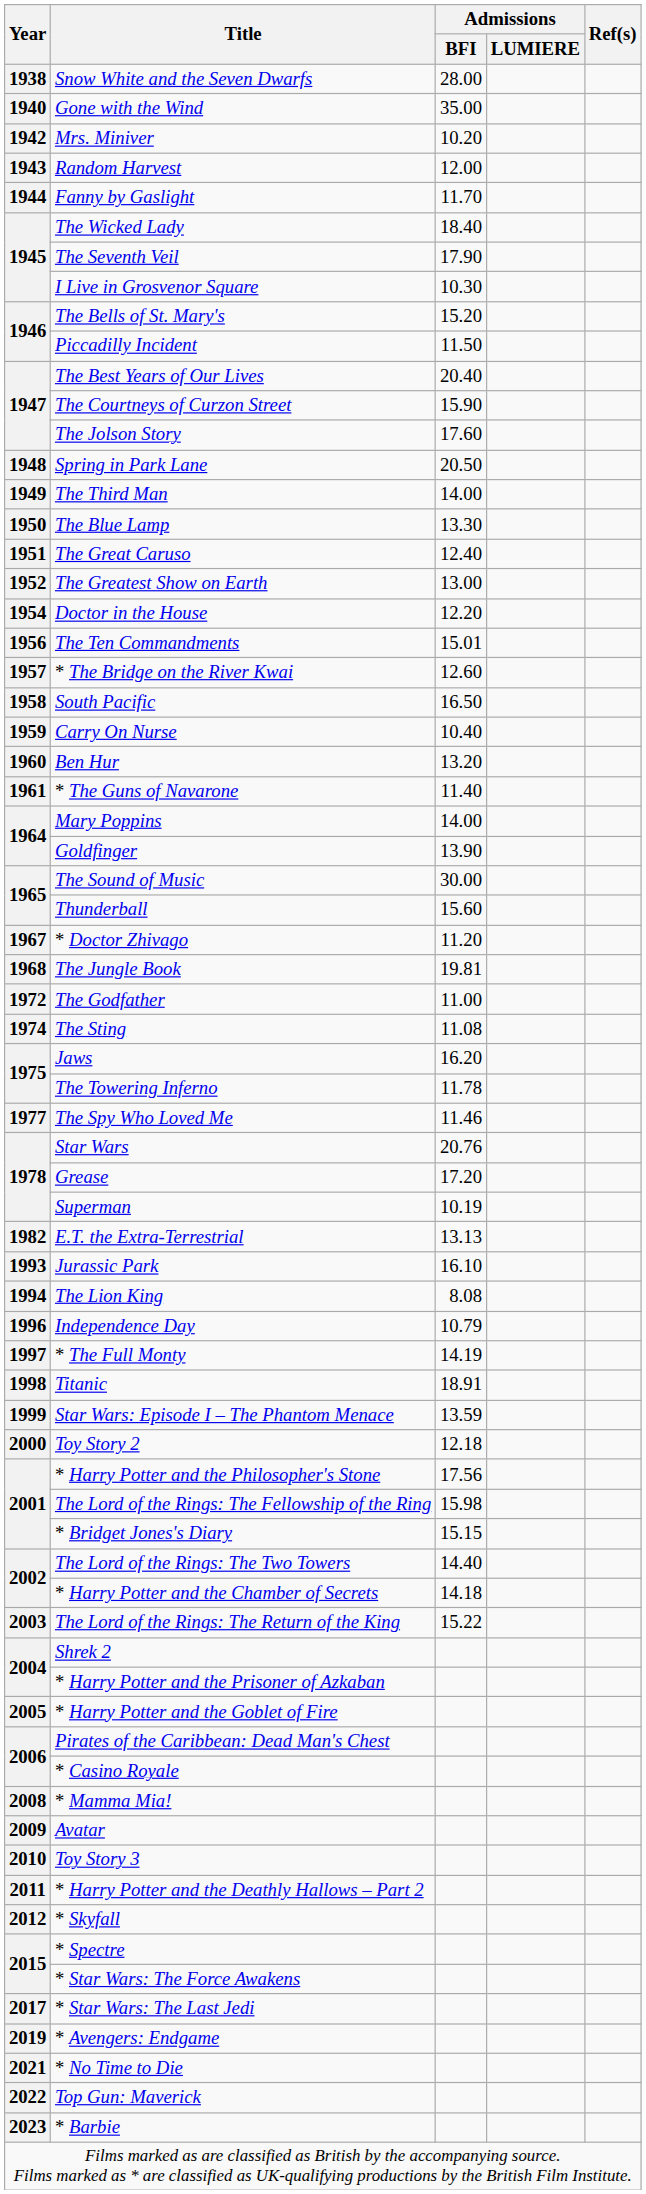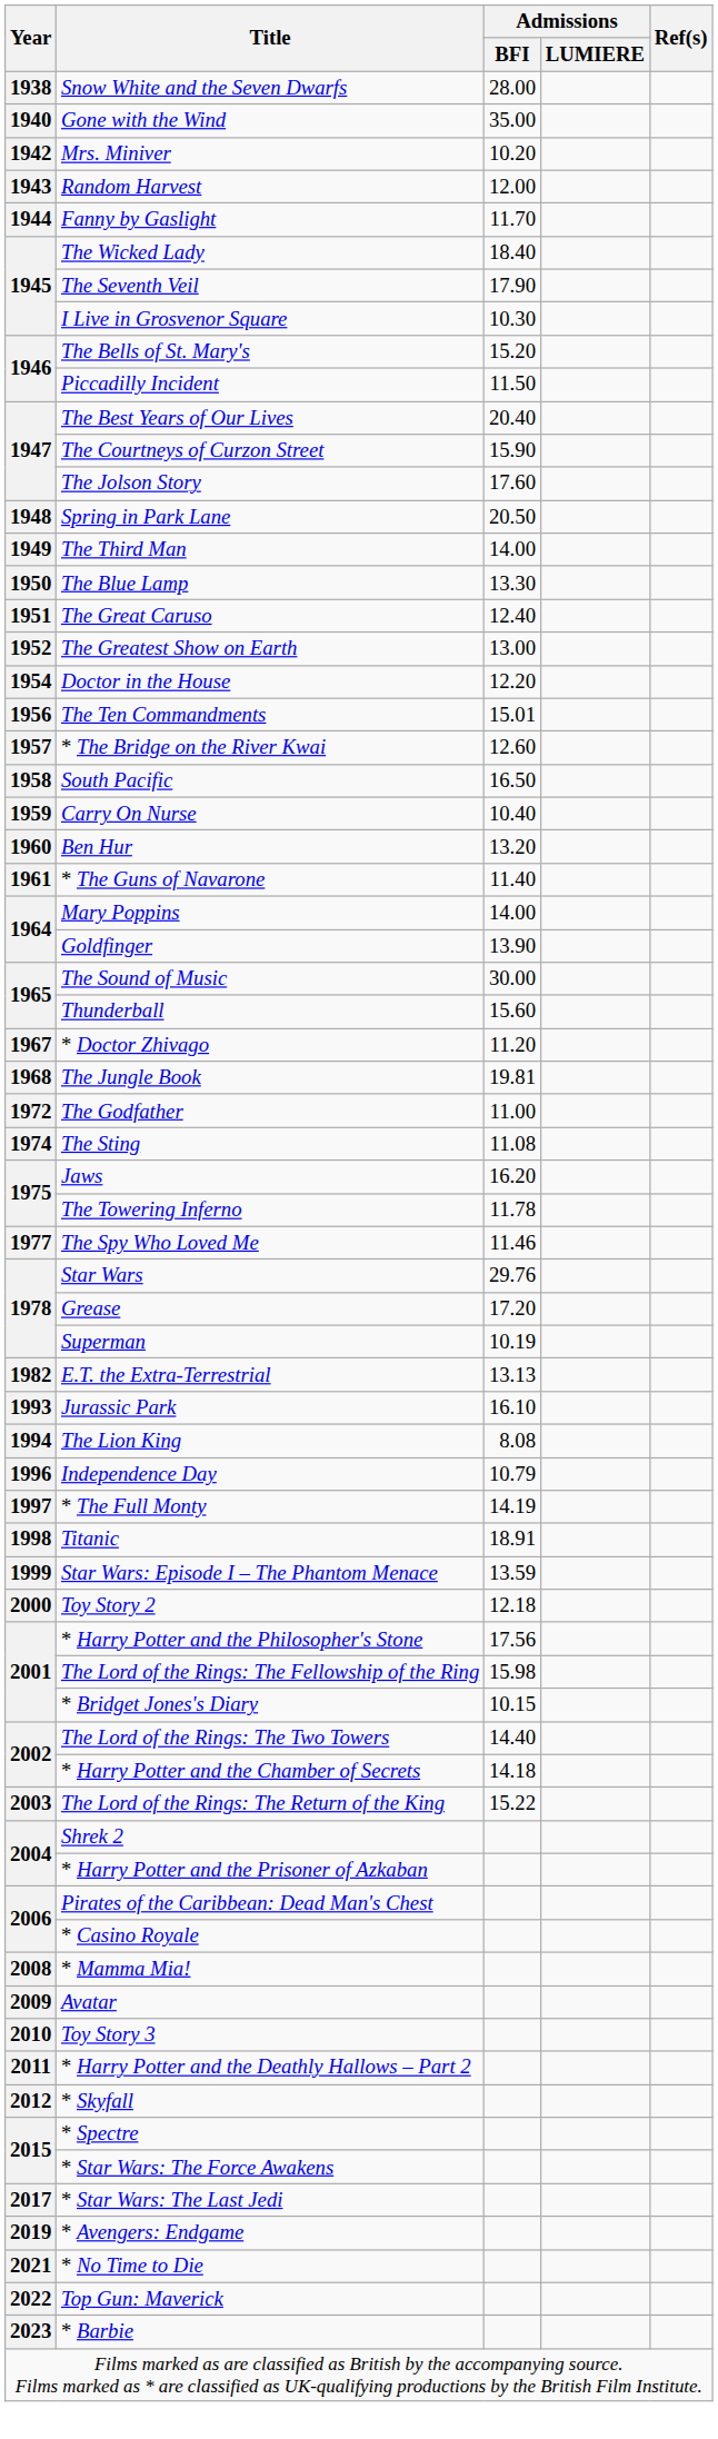Star Wars | Admissions / BFI: 20.76 -> 29.76
* Bridget Jones's Diary | Admissions / BFI: 15.15 -> 10.15
- row: 2005 | * Harry Potter and the Goblet of Fire
